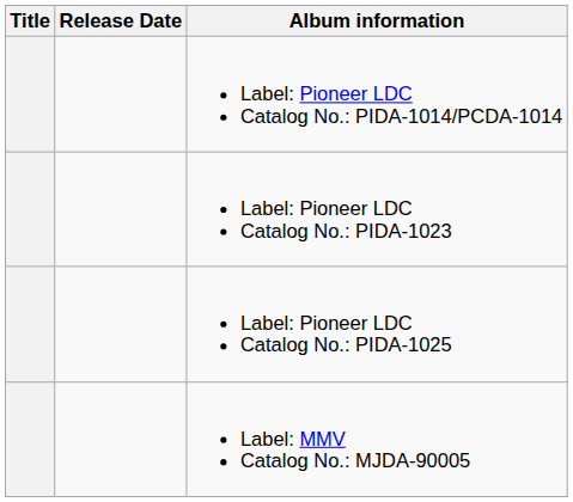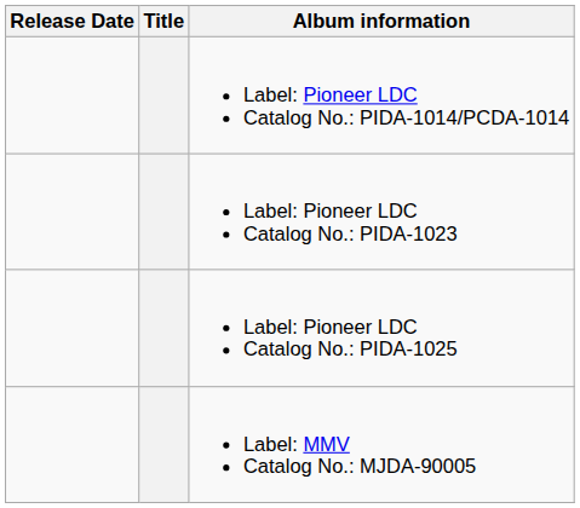columns swapped: Release Date <-> Title
